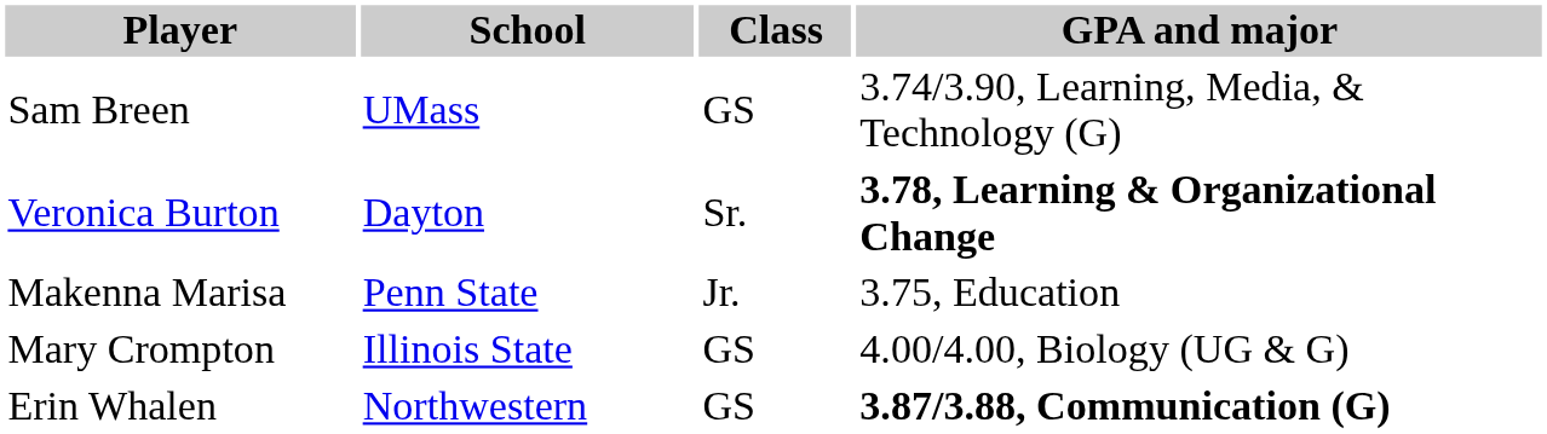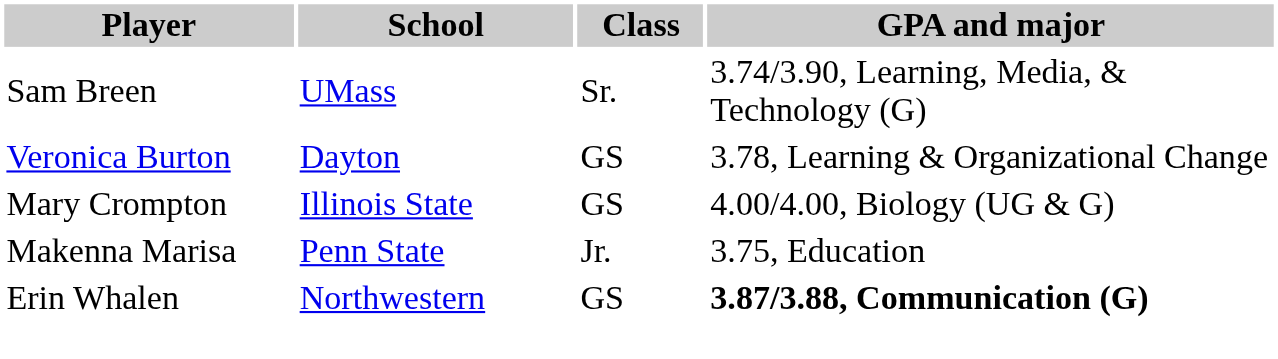Sam Breen | Class: GS -> Sr.
Veronica Burton | Class: Sr. -> GS
Veronica Burton | GPA and major: bold -> normal
rows swapped: Mary Crompton <-> Makenna Marisa
